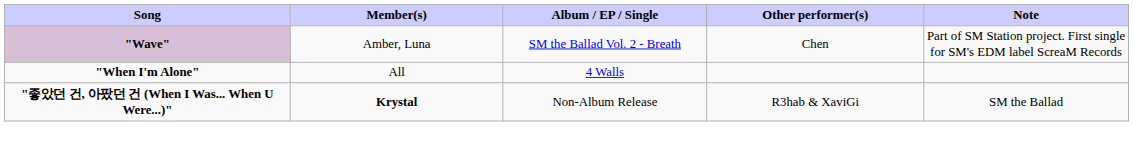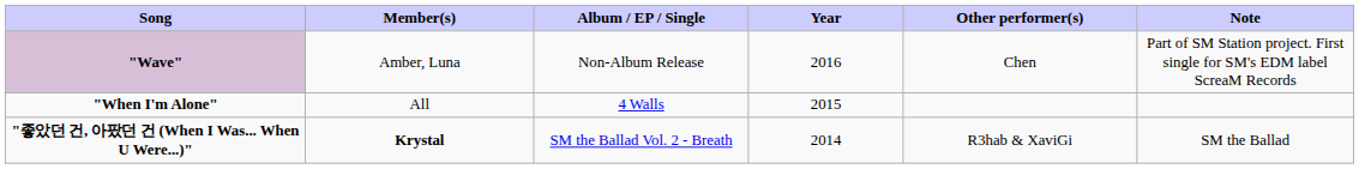+ column: Year | 2016 | 2015 | 2014
"Wave" | Album / EP / Single: SM the Ballad Vol. 2 - Breath -> Non-Album Release
"좋았던 건, 아팠던 건 (When I Was... When U Were...)" | Album / EP / Single: Non-Album Release -> SM the Ballad Vol. 2 - Breath
